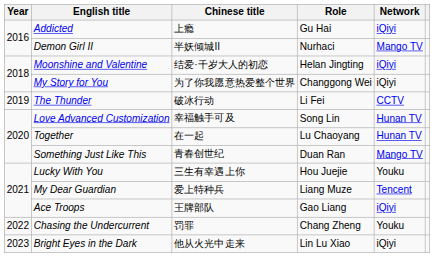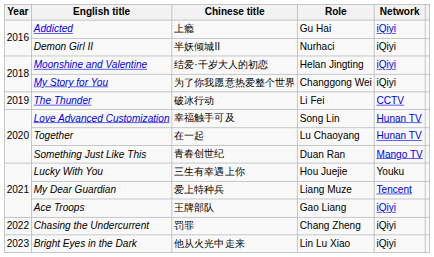Demon Girl II | Network: Mango TV -> iQiyi
Chasing the Undercurrent | Network: Youku -> iQiyi
